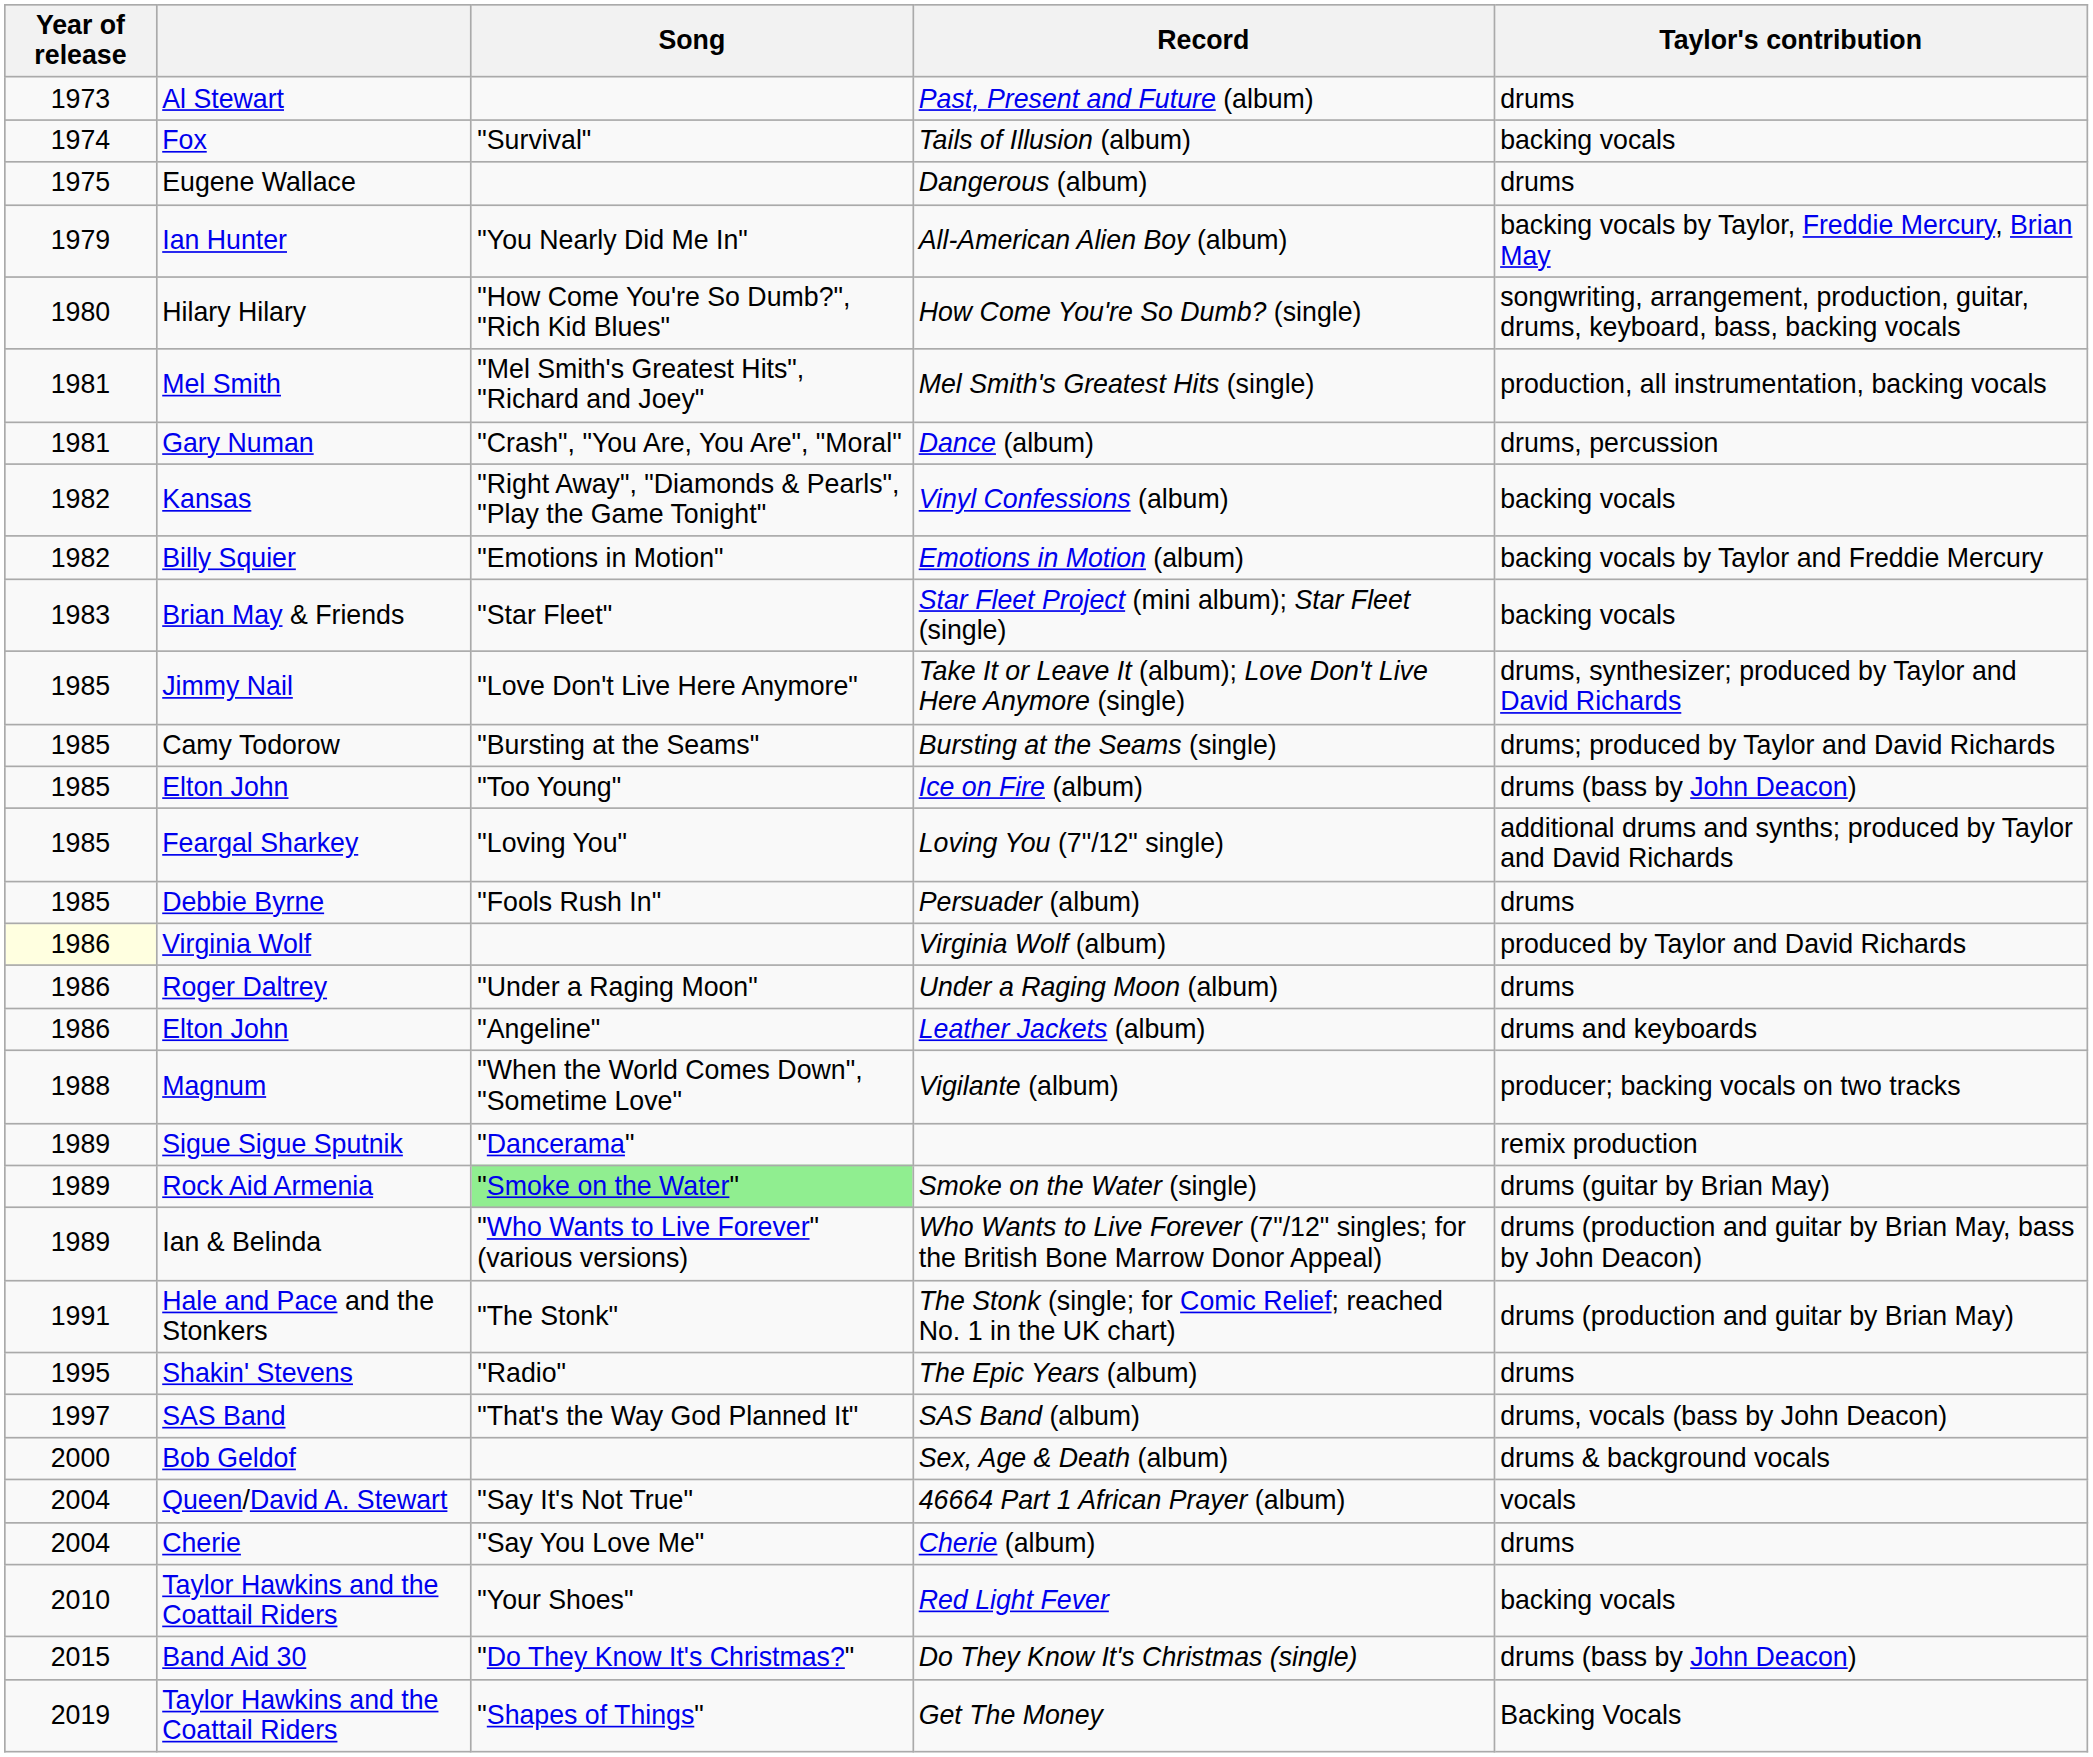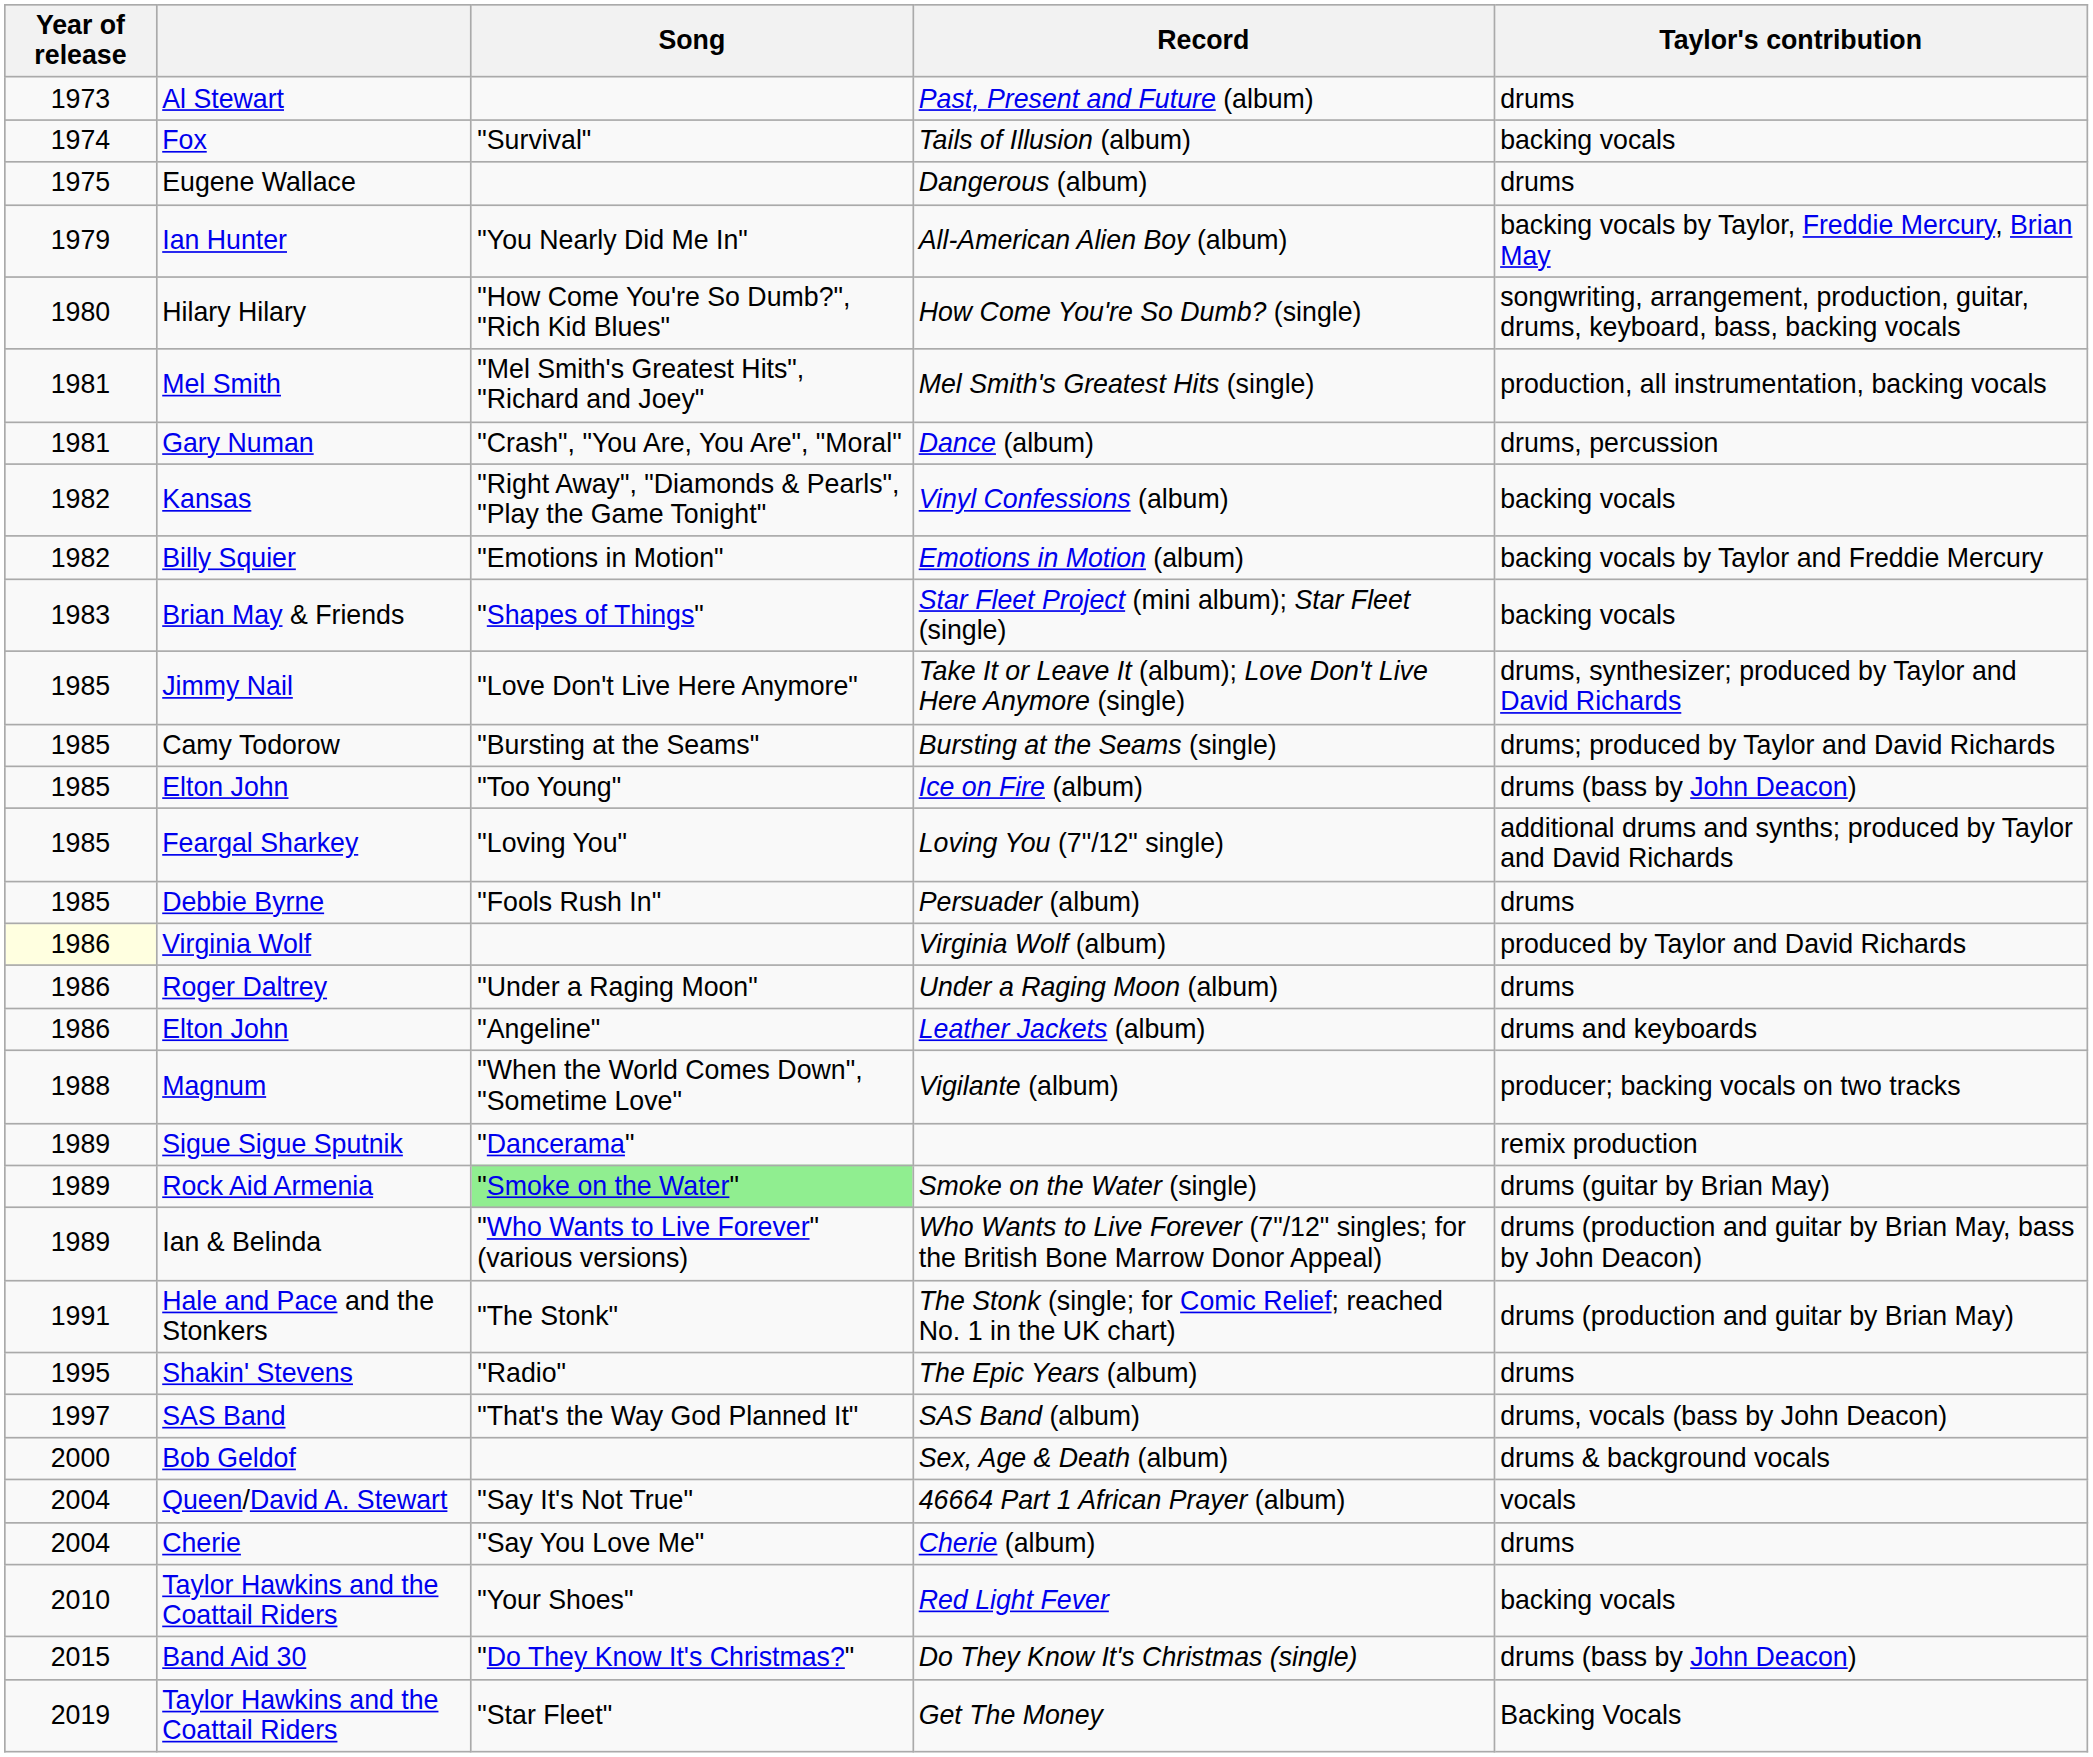Star Fleet Project (mini album); Star Fleet (single) | Song: "Star Fleet" -> "Shapes of Things"
Get The Money | Song: "Shapes of Things" -> "Star Fleet"
